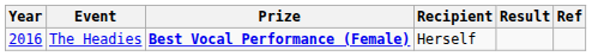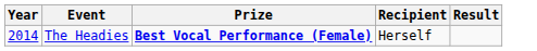- column: Ref
The Headies | Year: 2016 -> 2014
